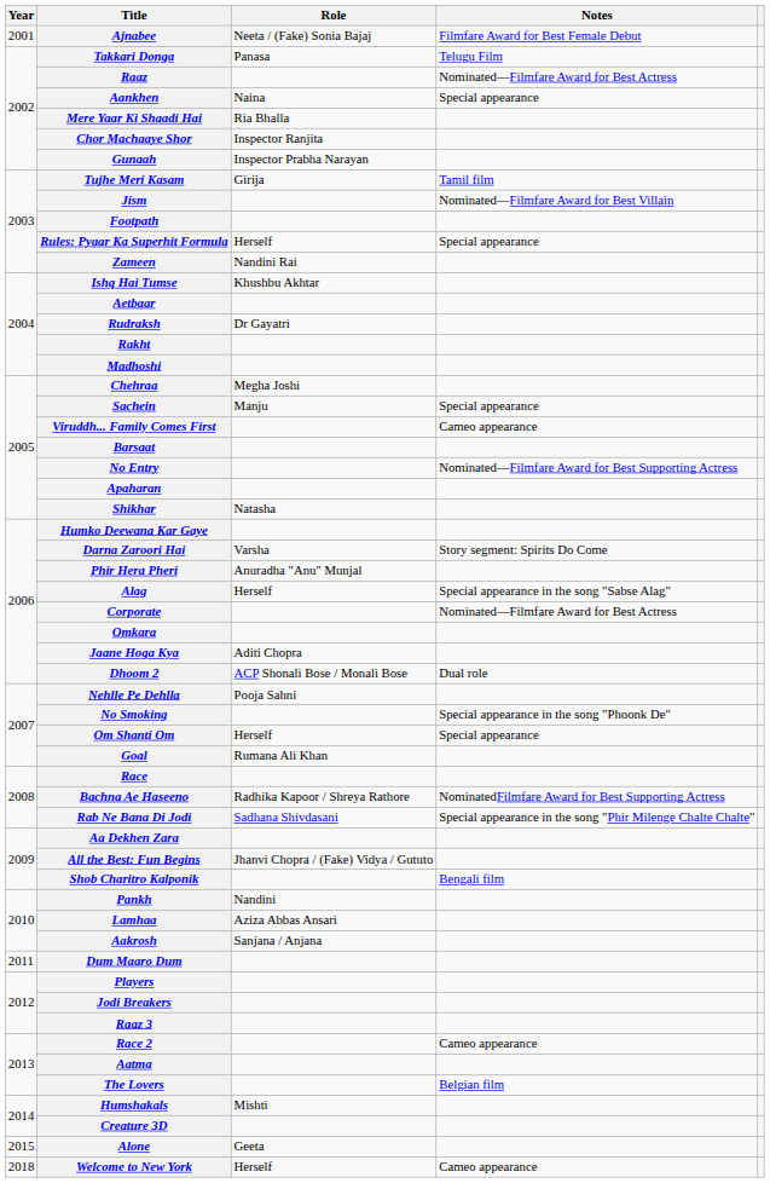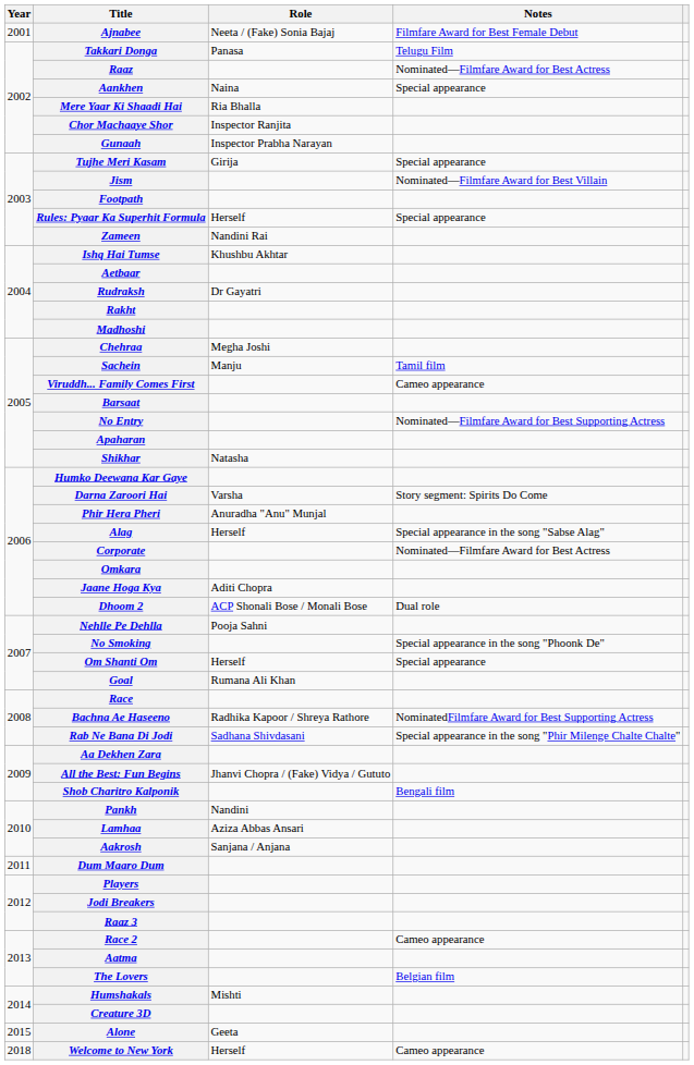Tujhe Meri Kasam | Notes: Tamil film -> Special appearance
Sachein | Notes: Special appearance -> Tamil film
